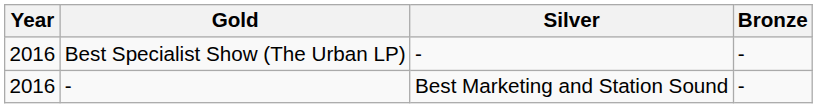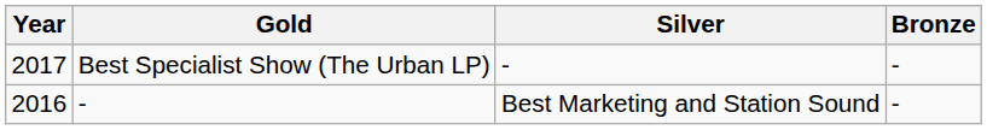Best Specialist Show (The Urban LP) | Year: 2016 -> 2017
